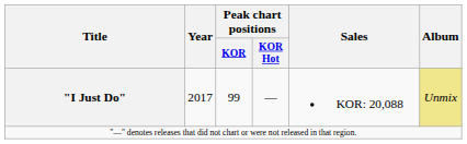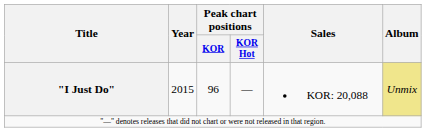"I Just Do" | Year: 2017 -> 2015
"I Just Do" | Peak chart positions / KOR: 99 -> 96
